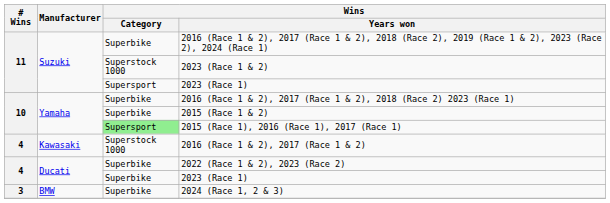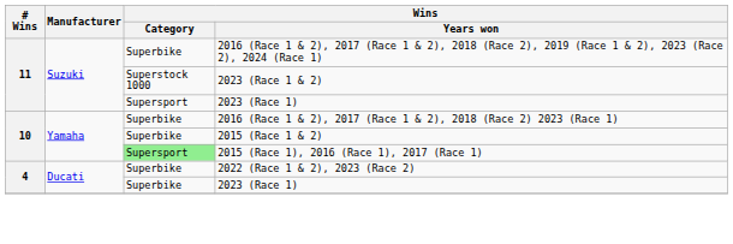- row: 4 | Kawasaki | Superstock 1000 | 2016 (Race 1 & 2), 2017 (Race 1 & 2)
- row: 3 | BMW | Superbike | 2024 (Race 1, 2 & 3)
